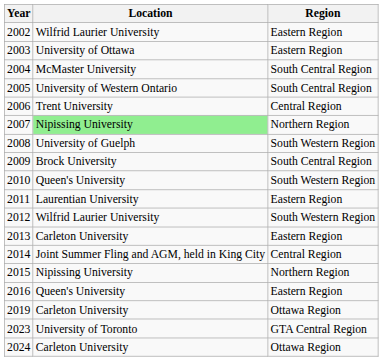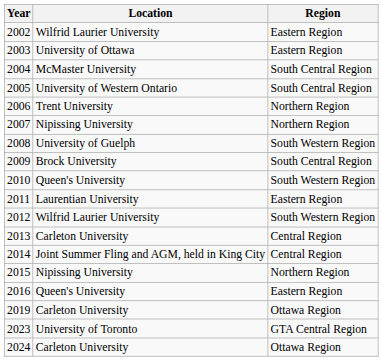2006 | Region: Central Region -> Northern Region
2007 | Location: lightgreen background -> no background
2013 | Region: Eastern Region -> Central Region
